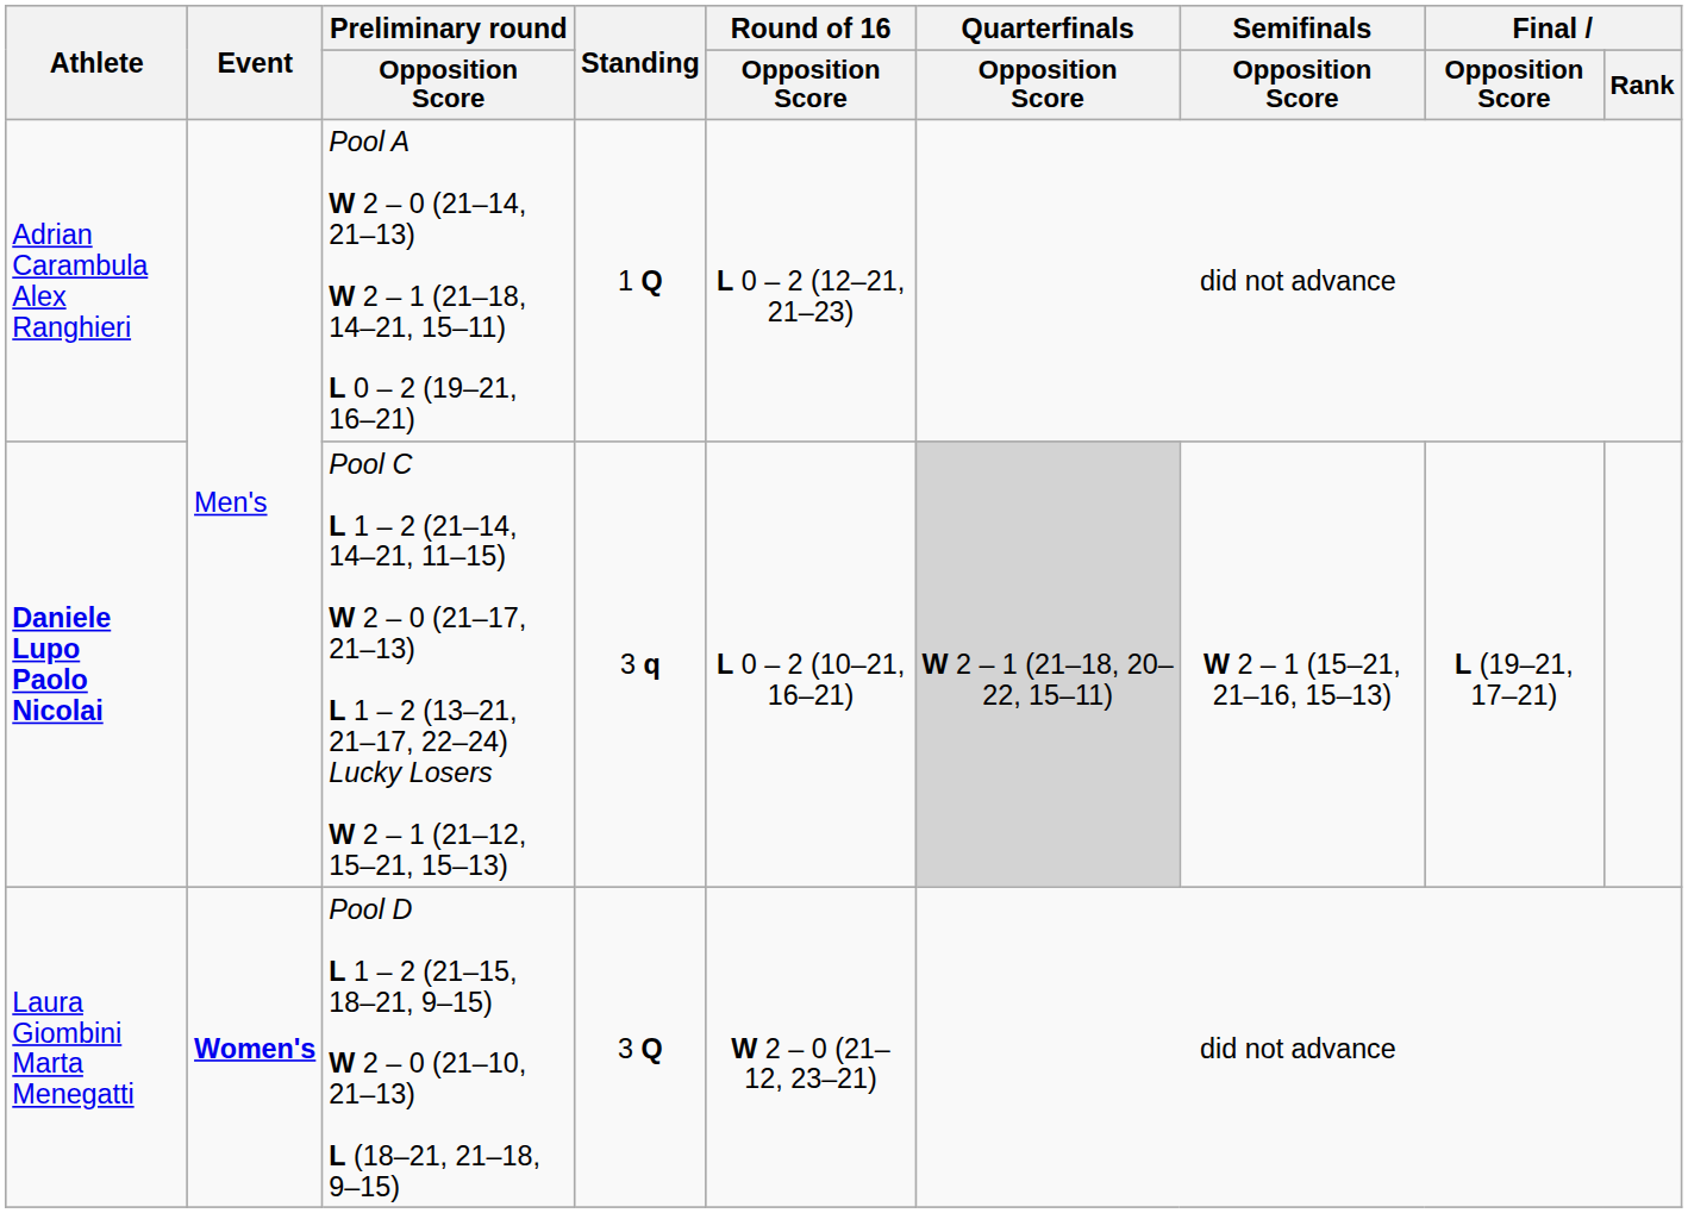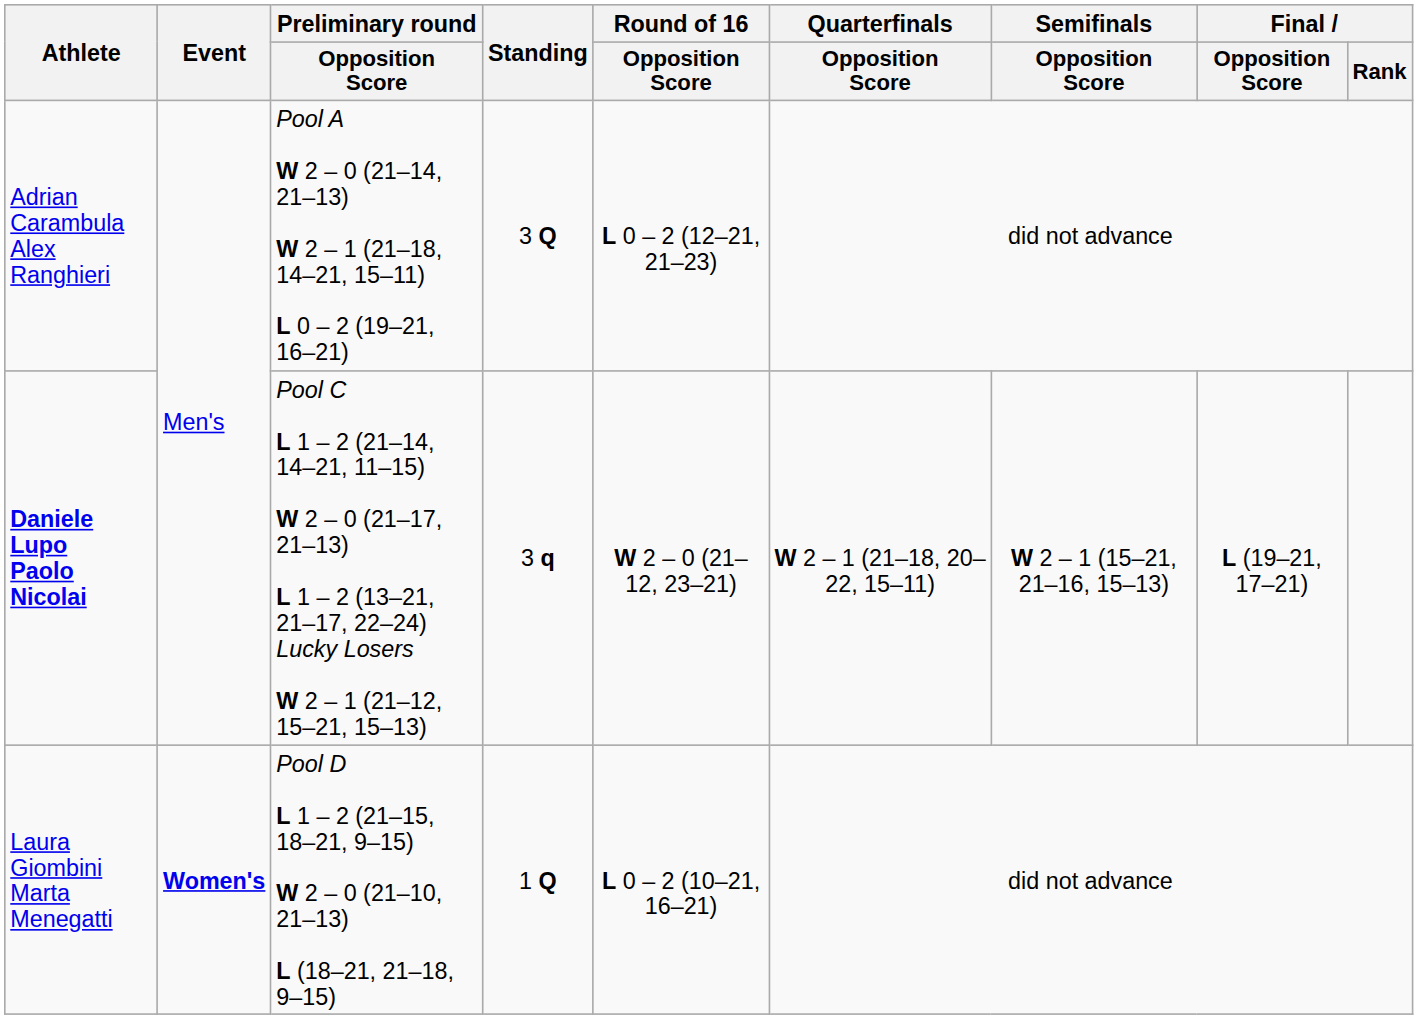Adrian Carambula Alex Ranghieri | Standing: 1 Q -> 3 Q
Daniele Lupo Paolo Nicolai | Round of 16 / Opposition Score: L 0 – 2 (10–21, 16–21) -> W 2 – 0 (21–12, 23–21)
Daniele Lupo Paolo Nicolai | Quarterfinals / Opposition Score: lightgrey background -> no background
Laura Giombini Marta Menegatti | Standing: 3 Q -> 1 Q
Laura Giombini Marta Menegatti | Round of 16 / Opposition Score: W 2 – 0 (21–12, 23–21) -> L 0 – 2 (10–21, 16–21)
